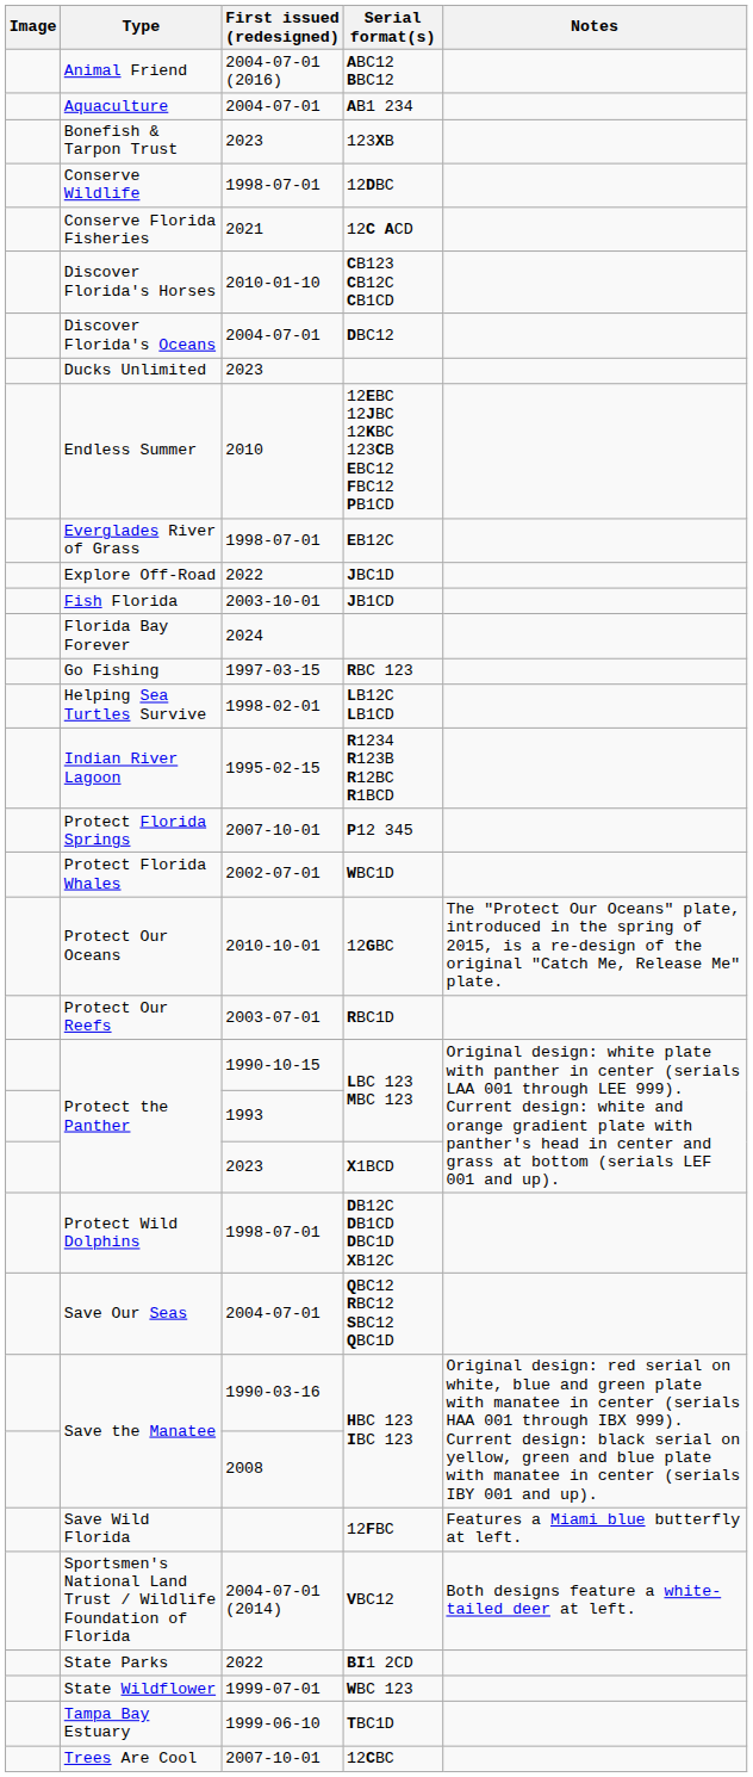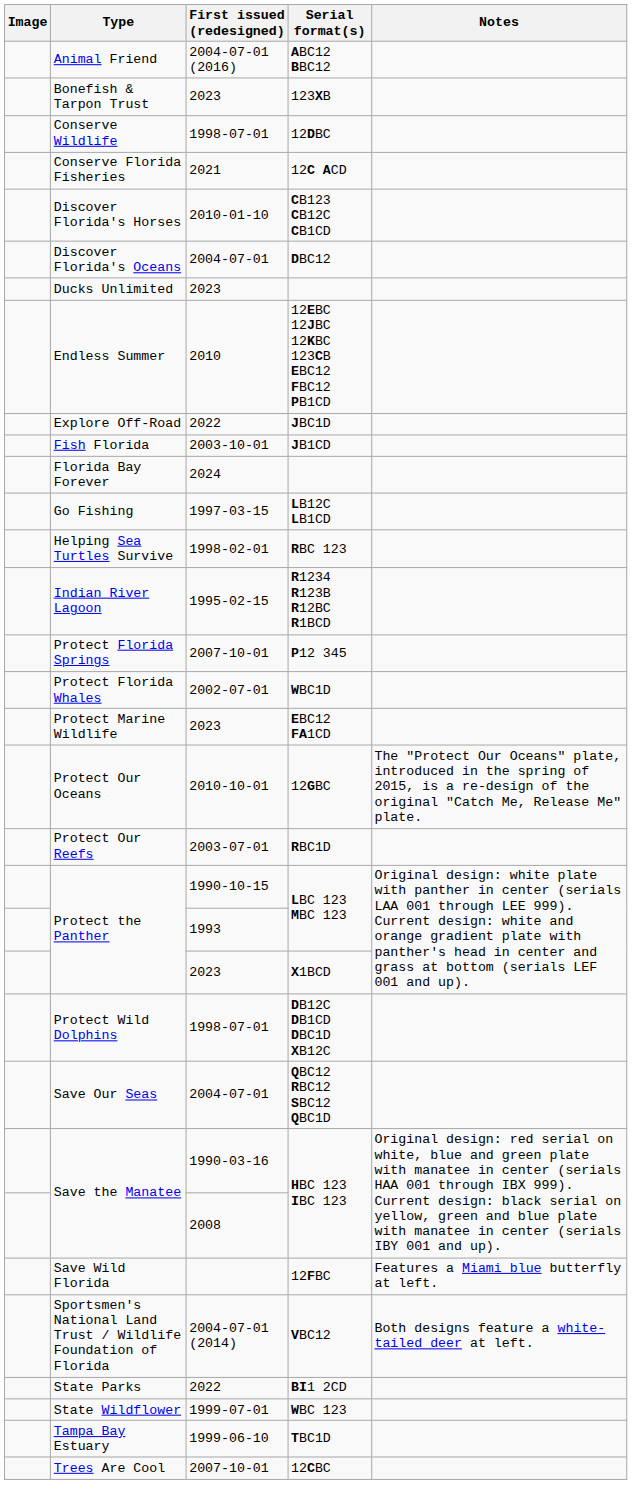- row: Aquaculture | 2004-07-01 | AB1 234
- row: Everglades River of Grass | 1998-07-01 | EB12C
Go Fishing | Serial format(s): RBC 123 -> LB12C LB1CD
Helping Sea Turtles Survive | Serial format(s): LB12C LB1CD -> RBC 123
+ row: Protect Marine Wildlife | 2023 | EBC12 FA1CD
